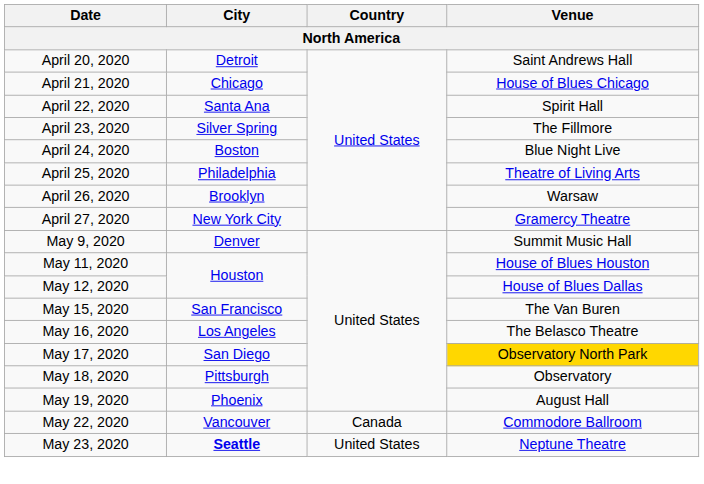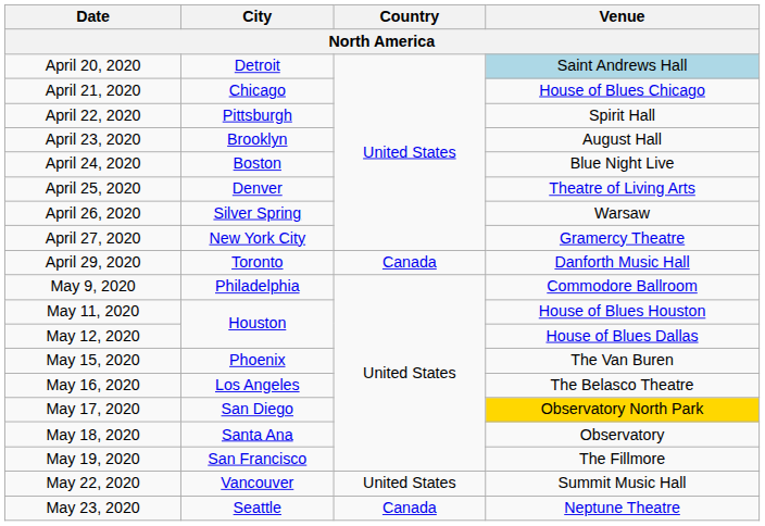April 20, 2020 | Venue: no background -> lightblue background
April 22, 2020 | City: Santa Ana -> Pittsburgh
April 23, 2020 | City: Silver Spring -> Brooklyn
April 23, 2020 | Venue: The Fillmore -> August Hall
April 25, 2020 | City: Philadelphia -> Denver
April 26, 2020 | City: Brooklyn -> Silver Spring
+ row: April 29, 2020 | Toronto | Canada | Danforth Music Hall
May 9, 2020 | City: Denver -> Philadelphia
May 9, 2020 | Venue: Summit Music Hall -> Commodore Ballroom
May 15, 2020 | City: San Francisco -> Phoenix
May 18, 2020 | City: Pittsburgh -> Santa Ana
May 19, 2020 | City: Phoenix -> San Francisco
May 19, 2020 | Venue: August Hall -> The Fillmore
May 22, 2020 | Country: Canada -> United States
May 22, 2020 | Venue: Commodore Ballroom -> Summit Music Hall
May 23, 2020 | City: bold -> normal
May 23, 2020 | Country: United States -> Canada
